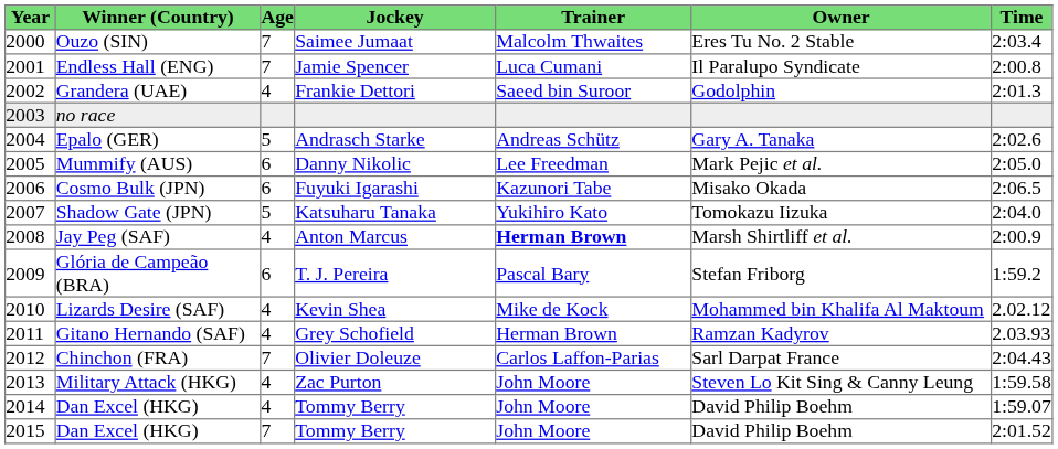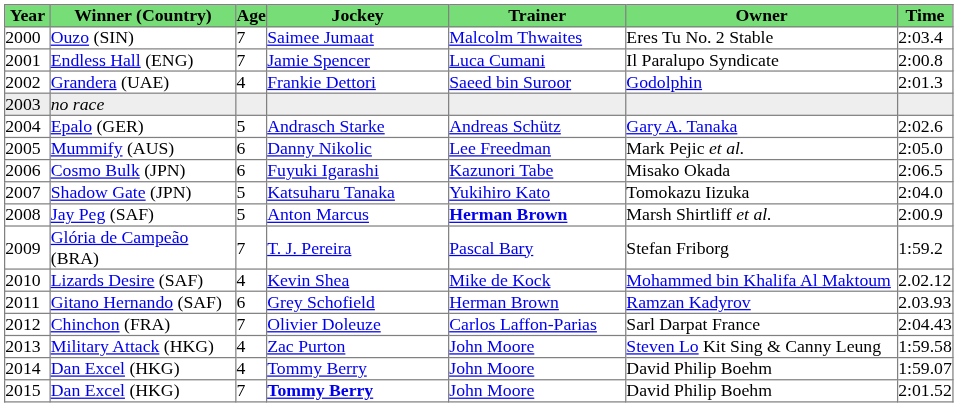Jay Peg (SAF) | column 3: 4 -> 5
Glória de Campeão (BRA) | column 3: 6 -> 7
Gitano Hernando (SAF) | column 3: 4 -> 6
2015 / Dan Excel (HKG) | column 4: normal -> bold
